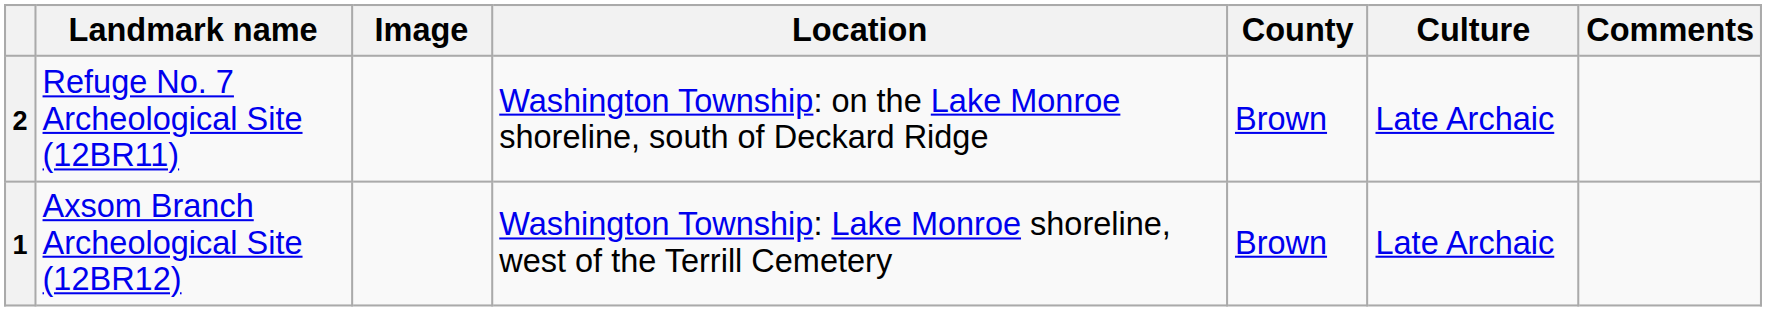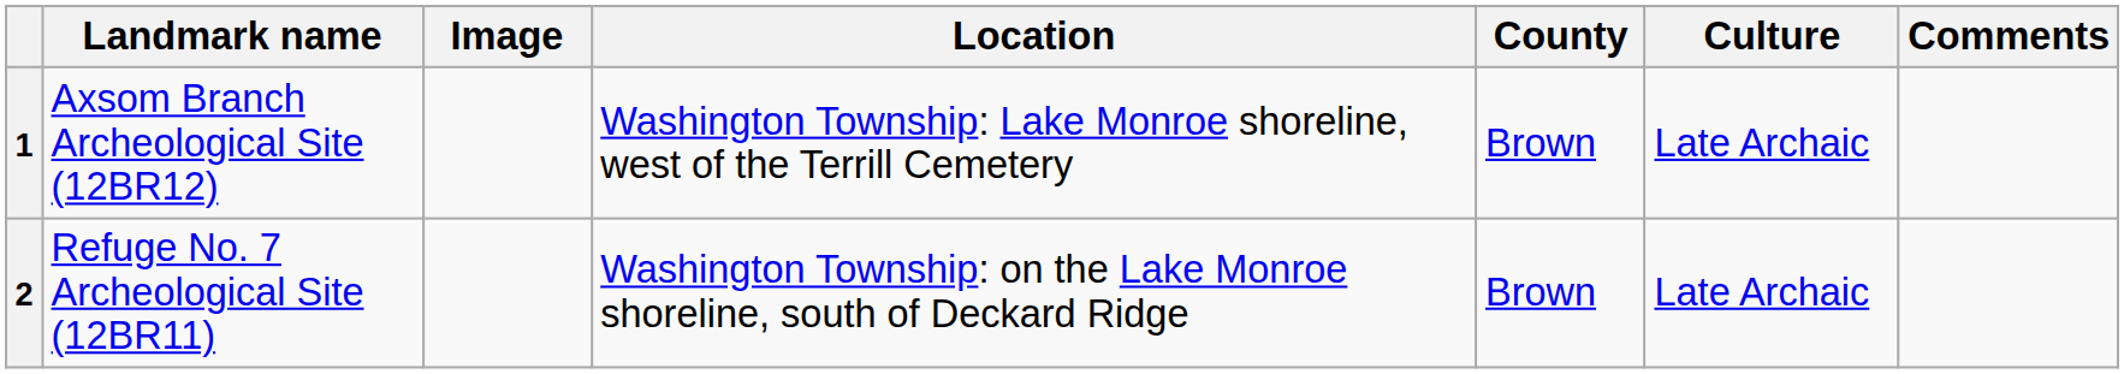rows swapped: 1 <-> 2
